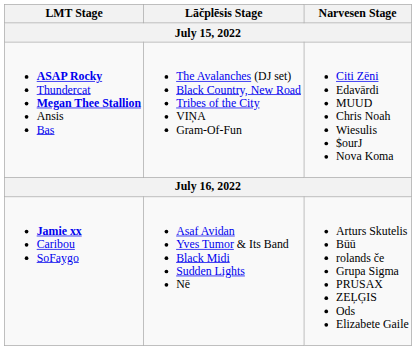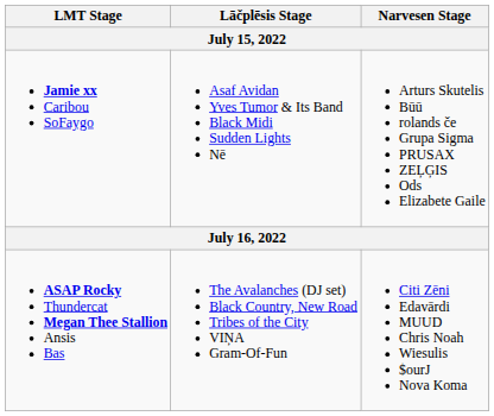rows swapped: Jamie xx Caribou SoFaygo <-> ASAP Rocky Thundercat Megan Thee Stallion Ansis Bas
